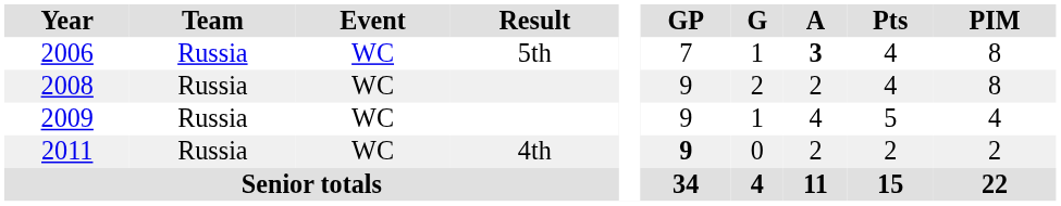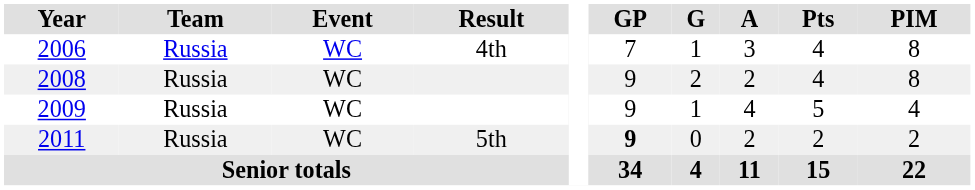2006 | Result: 5th -> 4th
2006 | A: bold -> normal
2011 | Result: 4th -> 5th
